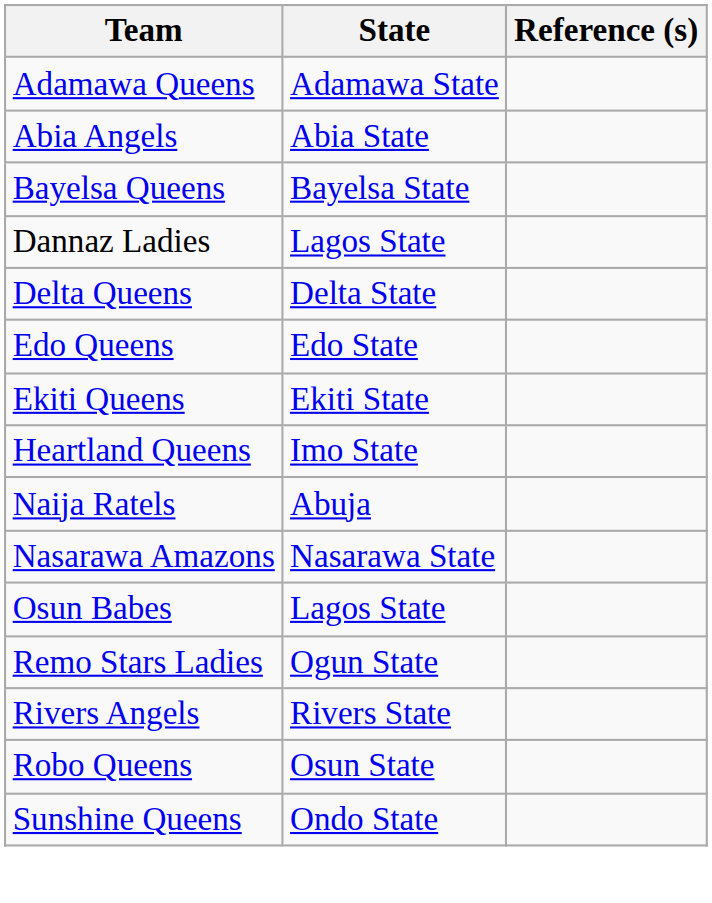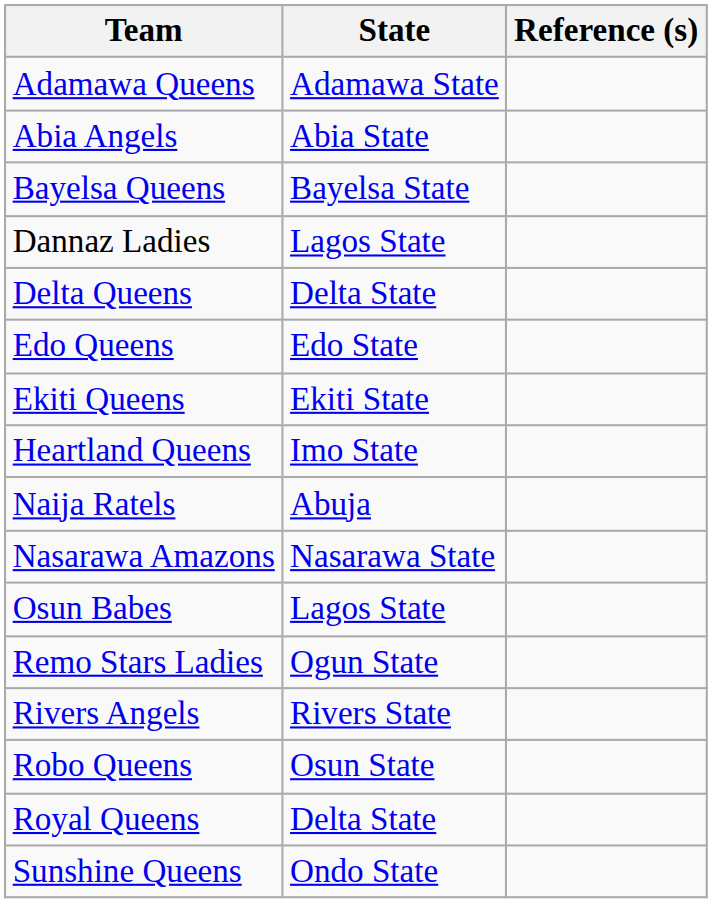+ row: Royal Queens | Delta State
